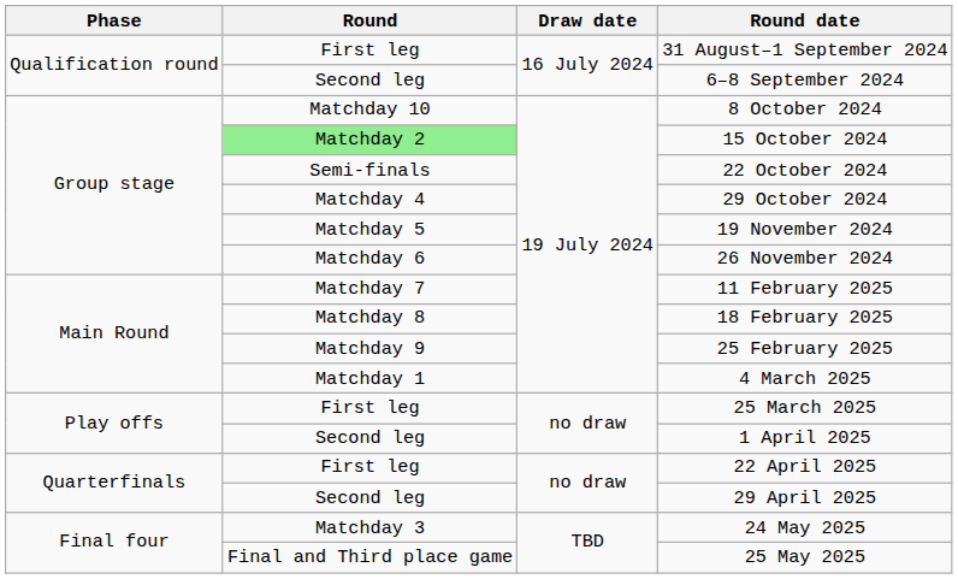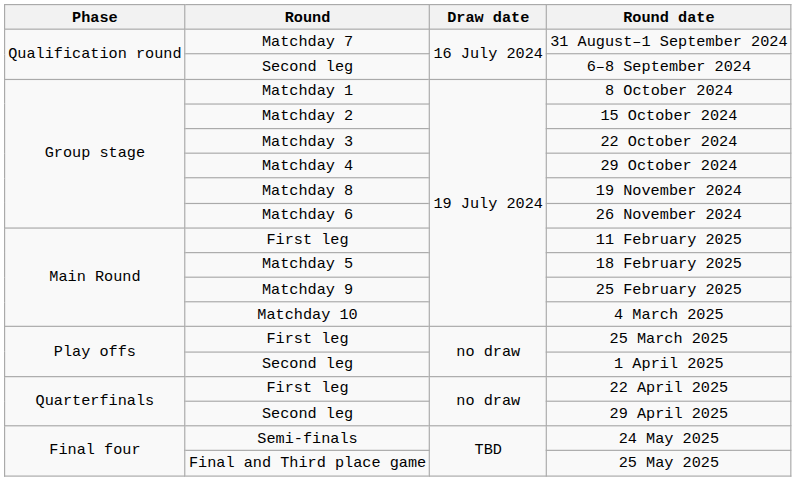31 August–1 September 2024 | Round: First leg -> Matchday 7
8 October 2024 | Round: Matchday 10 -> Matchday 1
15 October 2024 | Round: lightgreen background -> no background
22 October 2024 | Round: Semi-finals -> Matchday 3
19 November 2024 | Round: Matchday 5 -> Matchday 8
11 February 2025 | Round: Matchday 7 -> First leg
18 February 2025 | Round: Matchday 8 -> Matchday 5
4 March 2025 | Round: Matchday 1 -> Matchday 10
24 May 2025 | Round: Matchday 3 -> Semi-finals
